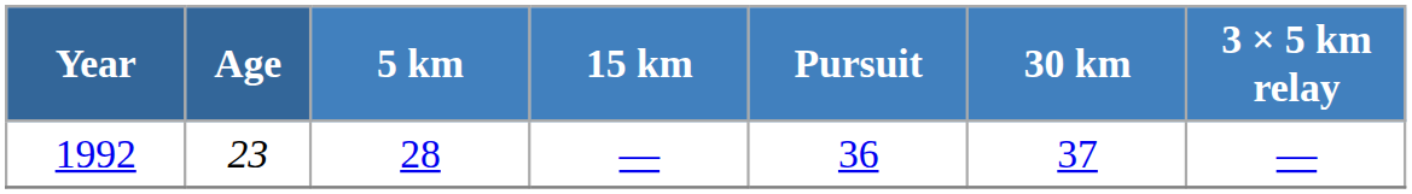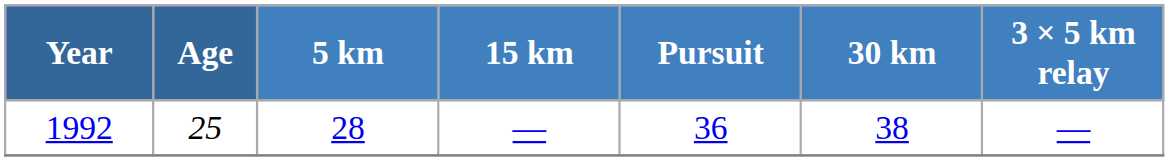1992 | Age: 23 -> 25
1992 | 30 km: 37 -> 38
